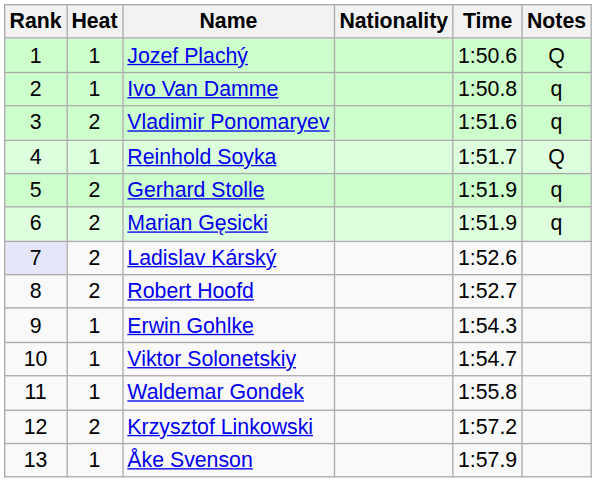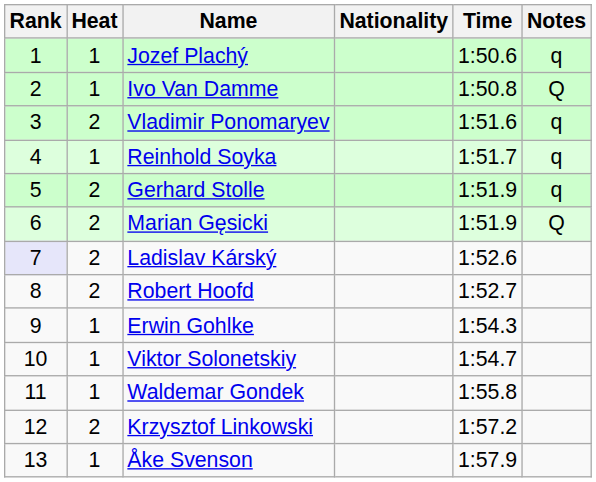Jozef Plachý | Notes: Q -> q
Ivo Van Damme | Notes: q -> Q
Reinhold Soyka | Notes: Q -> q
Marian Gęsicki | Notes: q -> Q
